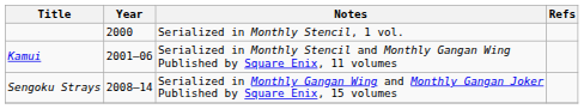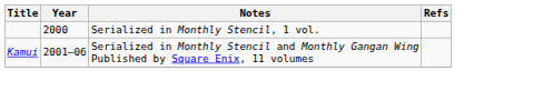- row: Sengoku Strays | 2008–14 | Serialized in Monthly Gangan Wing and Monthly Gangan Joker Published by Square Enix, 15 volumes
